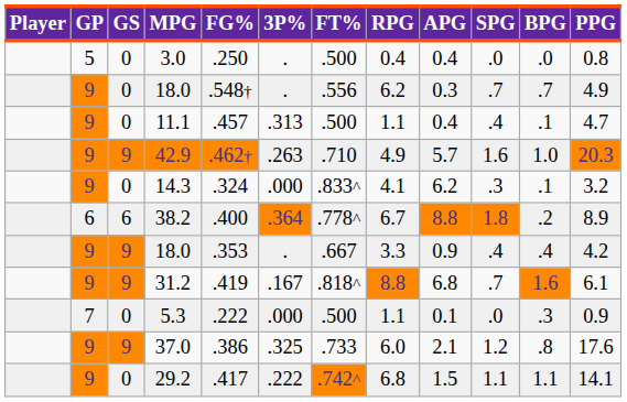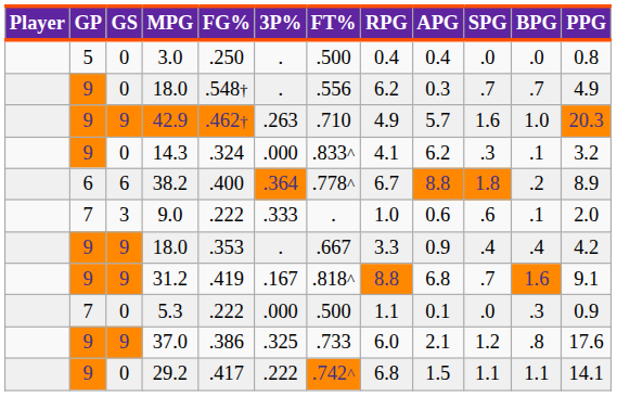- row: 9 | 0 | 11.1 | .457 | .313 | .500 | 1.1 | 0.4 | .4 | .1 | 4.7
+ row: 7 | 3 | 9.0 | .222 | .333 | . | 1.0 | 0.6 | .6 | .1 | 2.0
31.2 | PPG: 6.1 -> 9.1
